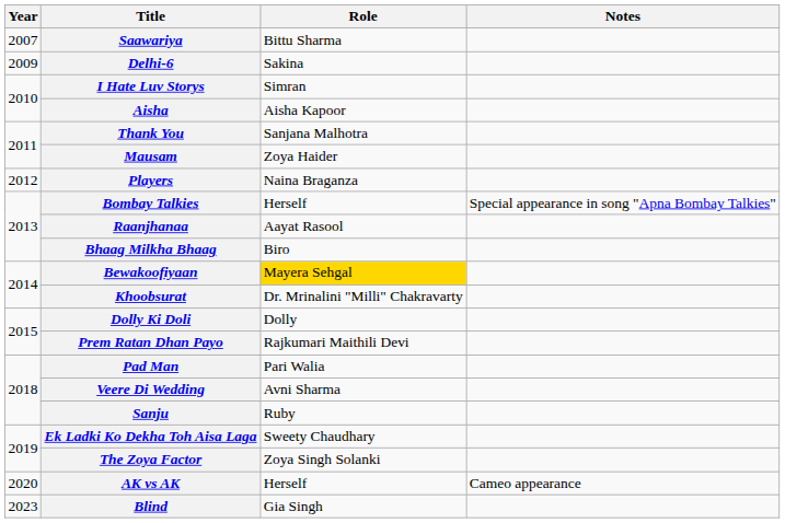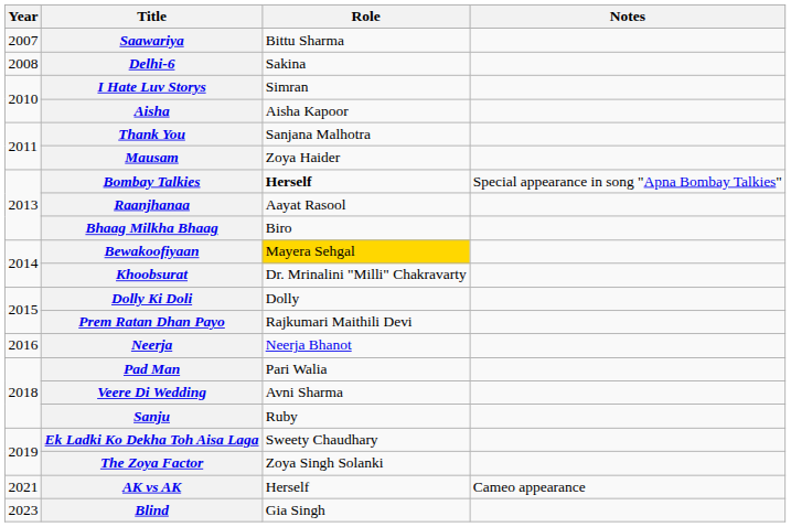Delhi-6 | Year: 2009 -> 2008
- row: 2012 | Players | Naina Braganza
Bombay Talkies | Role: normal -> bold
+ row: 2016 | Neerja | Neerja Bhanot
AK vs AK | Year: 2020 -> 2021
